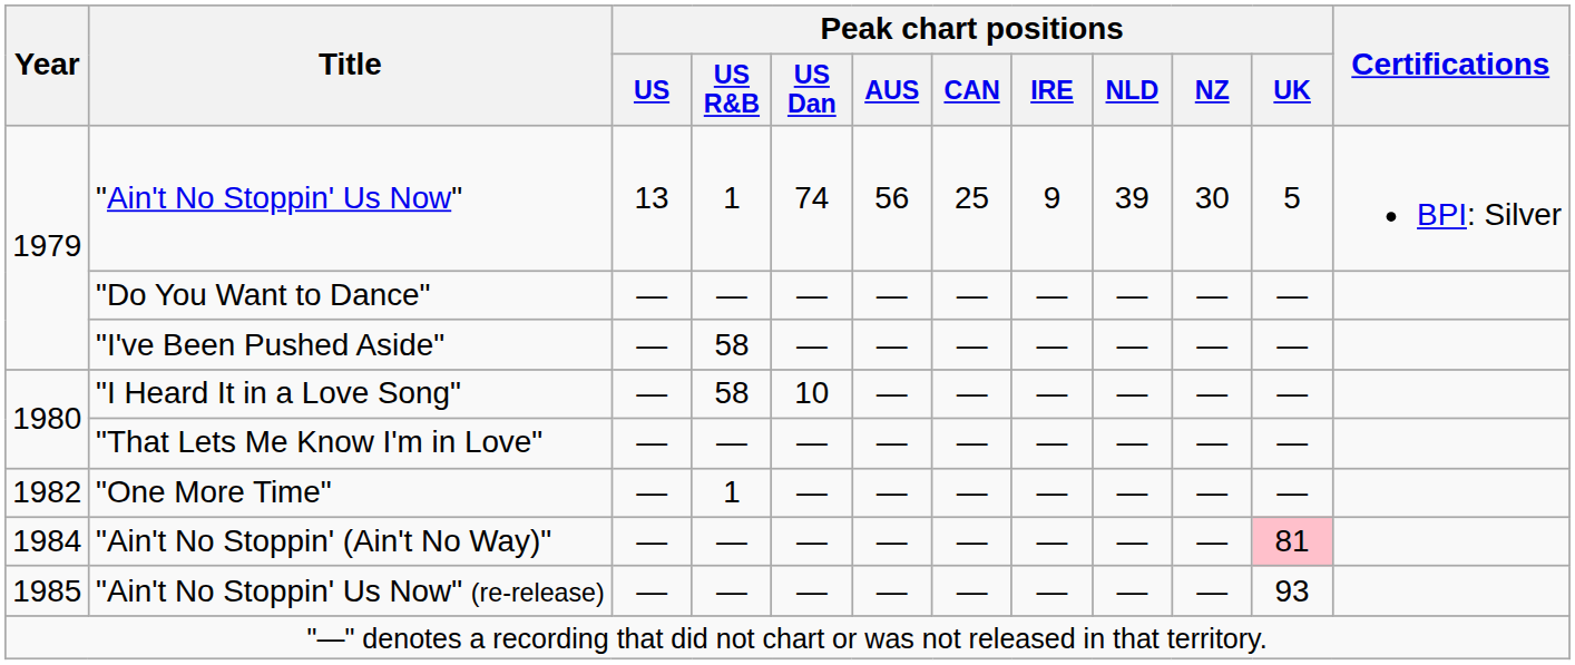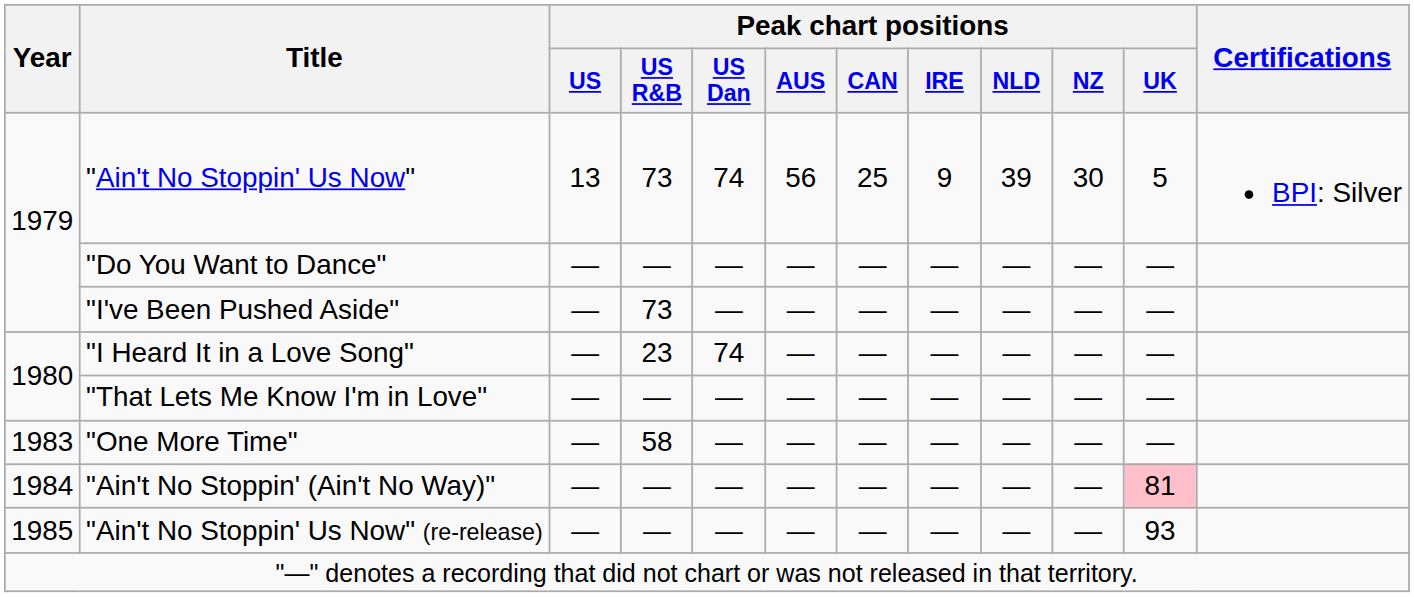"Ain't No Stoppin' Us Now" | Peak chart positions / US R&B: 1 -> 73
"I've Been Pushed Aside" | Peak chart positions / US R&B: 58 -> 73
"I Heard It in a Love Song" | Peak chart positions / US R&B: 58 -> 23
"I Heard It in a Love Song" | Peak chart positions / US Dan: 10 -> 74
"One More Time" | Year: 1982 -> 1983
"One More Time" | Peak chart positions / US R&B: 1 -> 58
